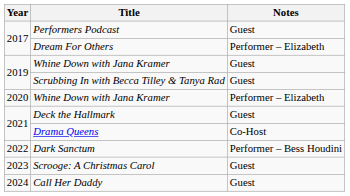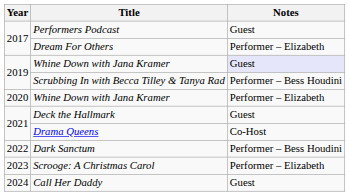2019 / Whine Down with Jana Kramer | Notes: no background -> lavender background
Scrubbing In with Becca Tilley & Tanya Rad | Notes: Guest -> Performer – Bess Houdini
Scrooge: A Christmas Carol | Notes: Guest -> Performer – Elizabeth
